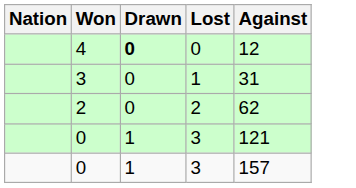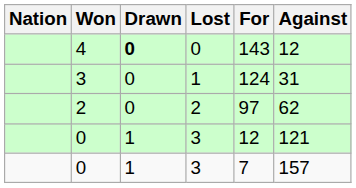+ column: For | 143 | 124 | 97 | 12 | 7
